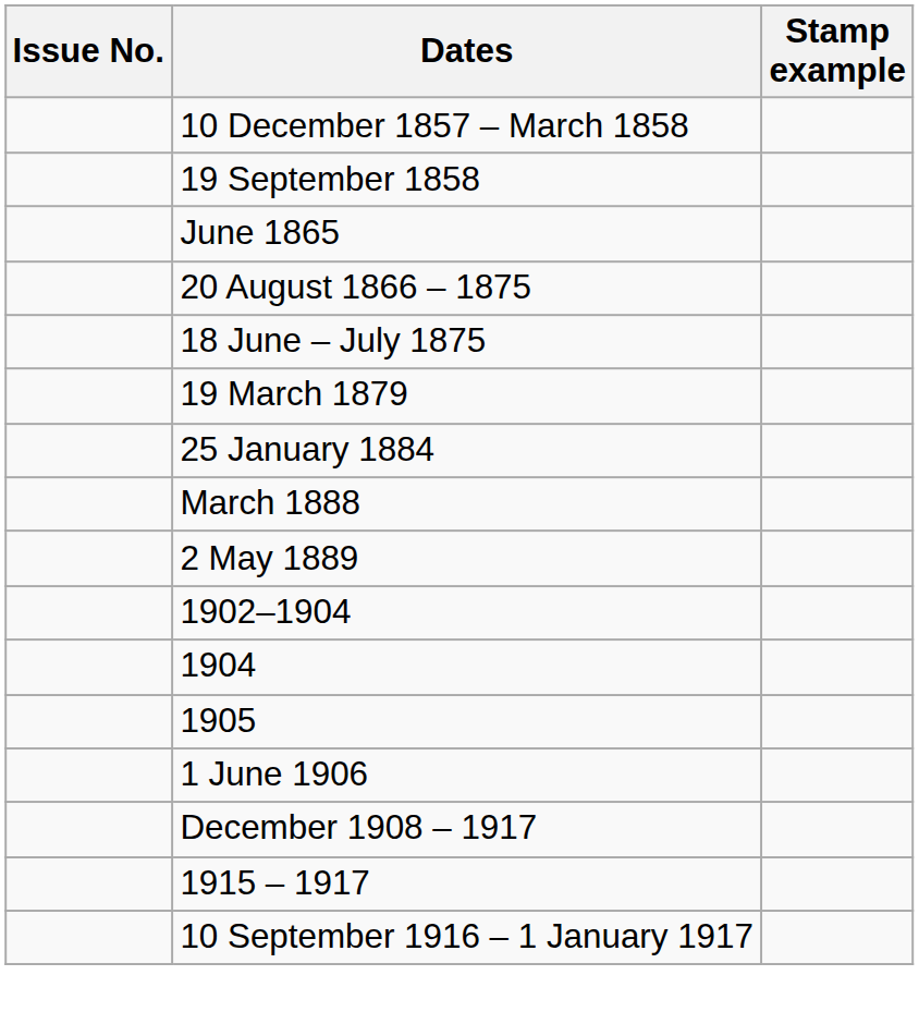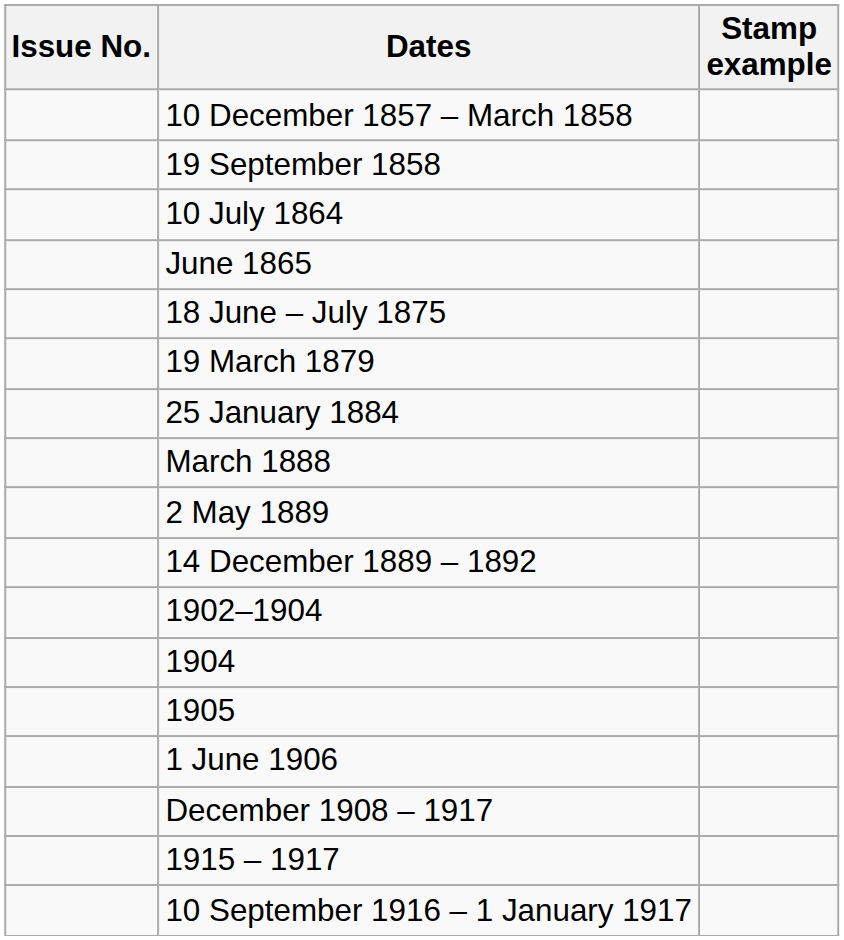+ row: 10 July 1864
- row: 20 August 1866 – 1875
+ row: 14 December 1889 – 1892
